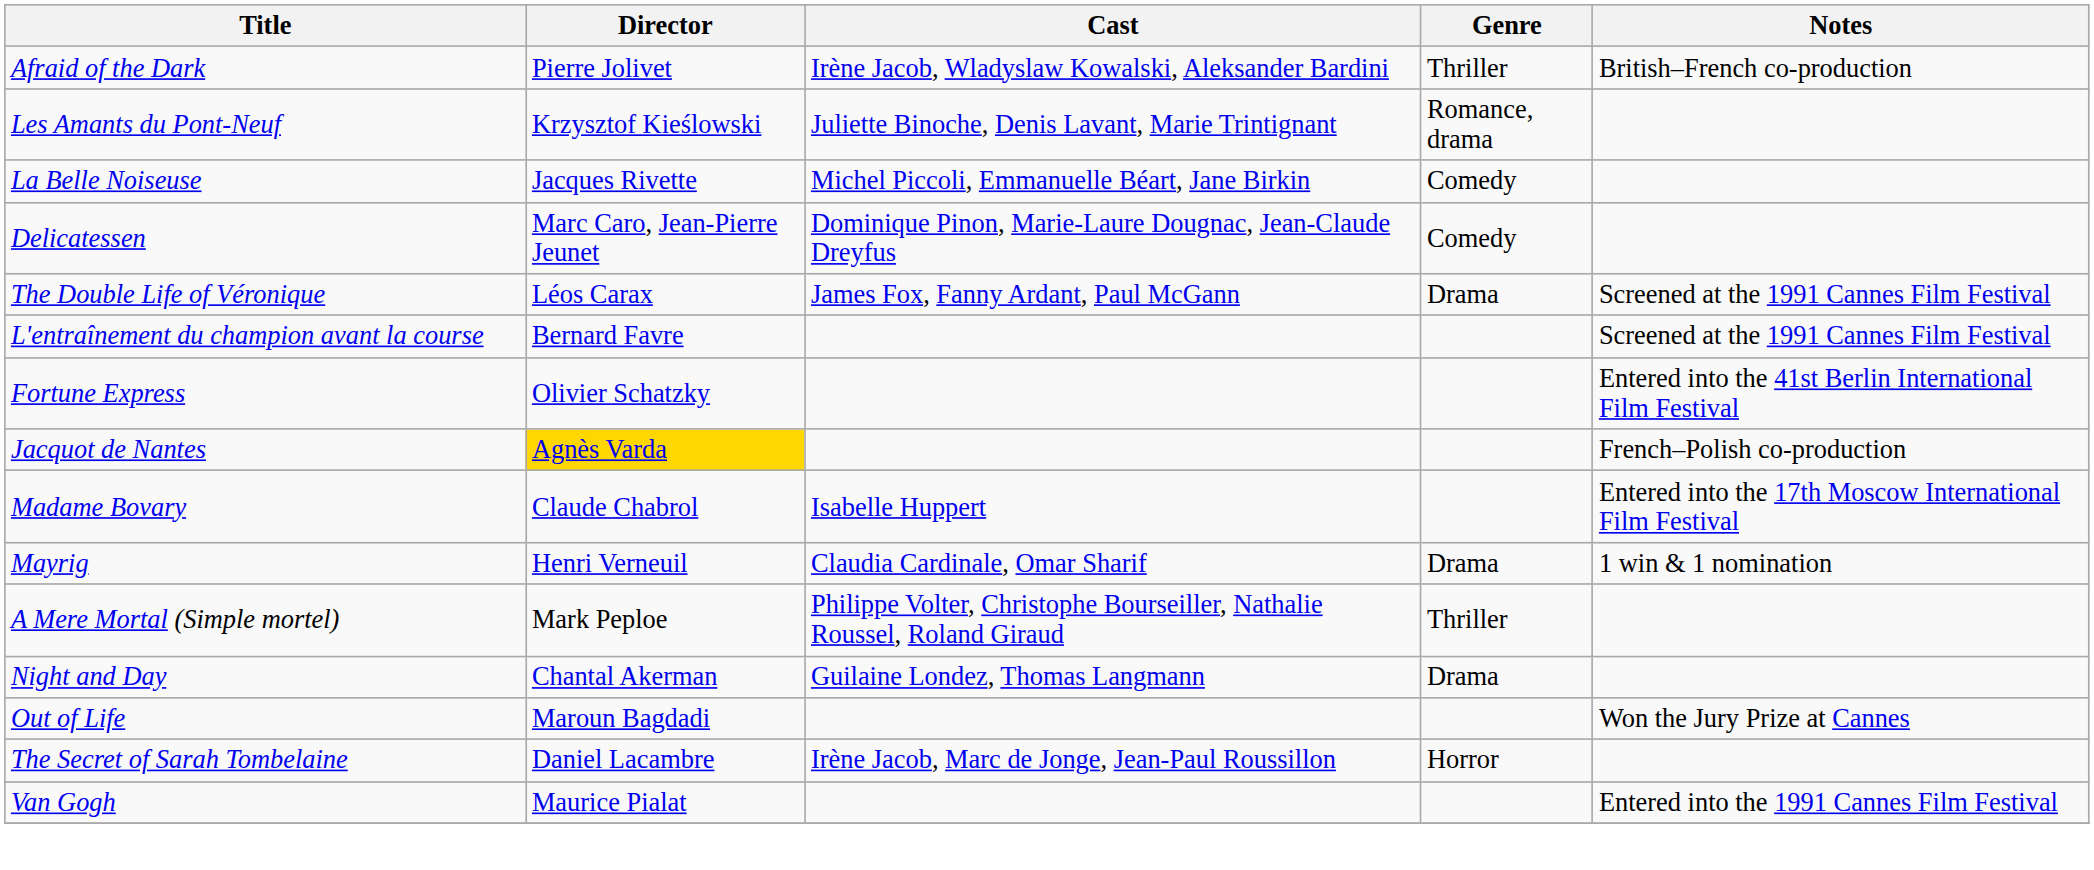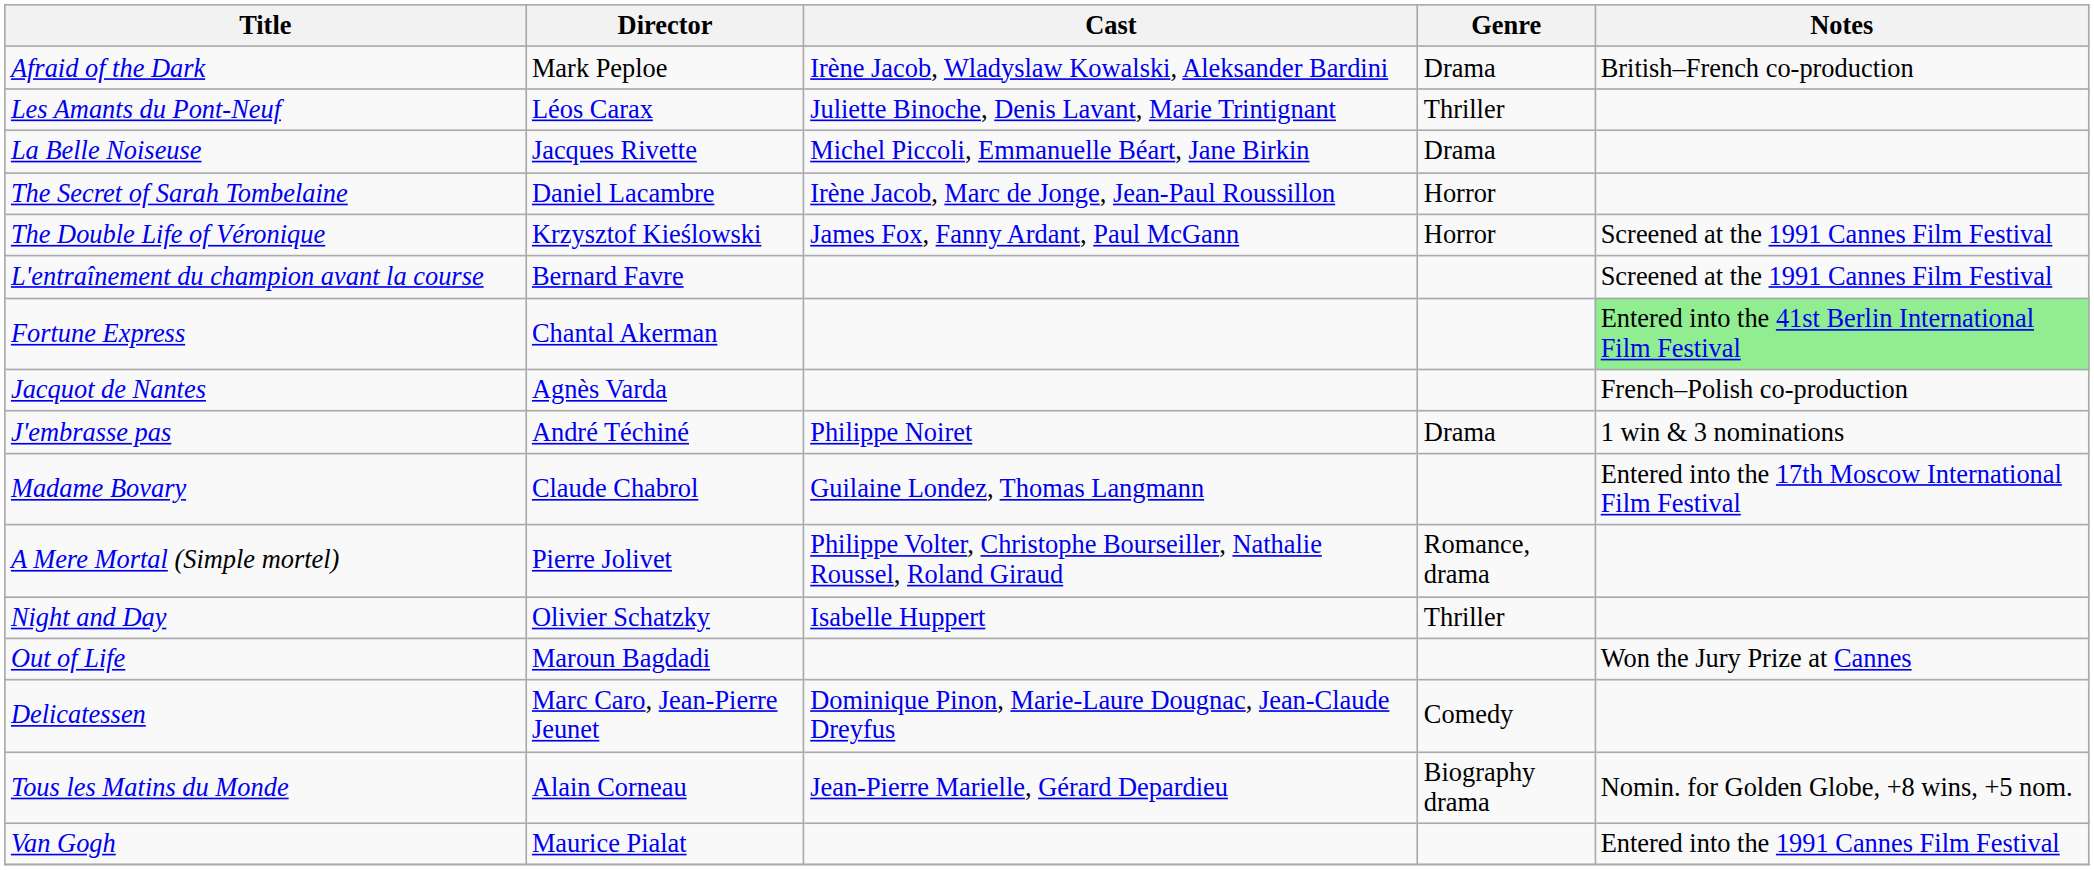Afraid of the Dark | Director: Pierre Jolivet -> Mark Peploe
Afraid of the Dark | Genre: Thriller -> Drama
Les Amants du Pont-Neuf | Director: Krzysztof Kieślowski -> Léos Carax
Les Amants du Pont-Neuf | Genre: Romance, drama -> Thriller
La Belle Noiseuse | Genre: Comedy -> Drama
rows swapped: Delicatessen <-> The Secret of Sarah Tombelaine
The Double Life of Véronique | Director: Léos Carax -> Krzysztof Kieślowski
The Double Life of Véronique | Genre: Drama -> Horror
Fortune Express | Director: Olivier Schatzky -> Chantal Akerman
Fortune Express | Notes: no background -> lightgreen background
Jacquot de Nantes | Director: gold background -> no background
+ row: J'embrasse pas | André Téchiné | Philippe Noiret | Drama | 1 win & 3 nominations
Madame Bovary | Cast: Isabelle Huppert -> Guilaine Londez, Thomas Langmann
- row: Mayrig | Henri Verneuil | Claudia Cardinale, Omar Sharif | Drama | 1 win & 1 nomination
A Mere Mortal (Simple mortel) | Director: Mark Peploe -> Pierre Jolivet
A Mere Mortal (Simple mortel) | Genre: Thriller -> Romance, drama
Night and Day | Director: Chantal Akerman -> Olivier Schatzky
Night and Day | Cast: Guilaine Londez, Thomas Langmann -> Isabelle Huppert
Night and Day | Genre: Drama -> Thriller
+ row: Tous les Matins du Monde | Alain Corneau | Jean-Pierre Marielle, Gérard Depardieu | Biography drama | Nomin. for Golden Globe, +8 wins, +5 nom.
